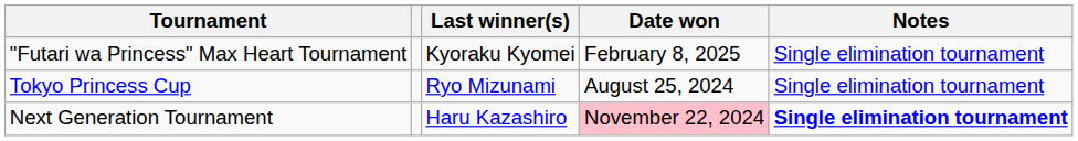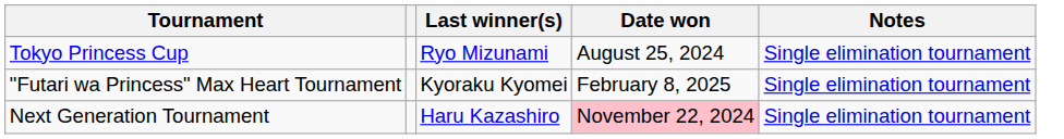rows swapped: Tokyo Princess Cup <-> "Futari wa Princess" Max Heart Tournament
Next Generation Tournament | Notes: bold -> normal
